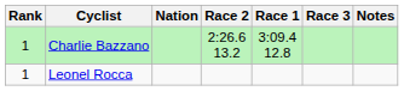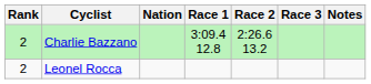columns swapped: Race 1 <-> Race 2
Charlie Bazzano | Rank: 1 -> 2
Leonel Rocca | Rank: 1 -> 2
